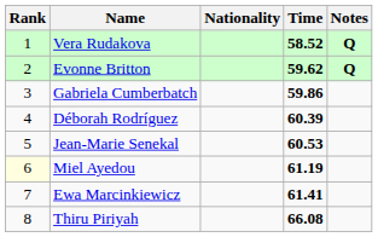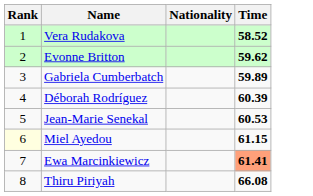- column: Notes | Q | Q
Gabriela Cumberbatch | Time: 59.86 -> 59.89
Miel Ayedou | Time: 61.19 -> 61.15
Ewa Marcinkiewicz | Time: no background -> lightsalmon background
